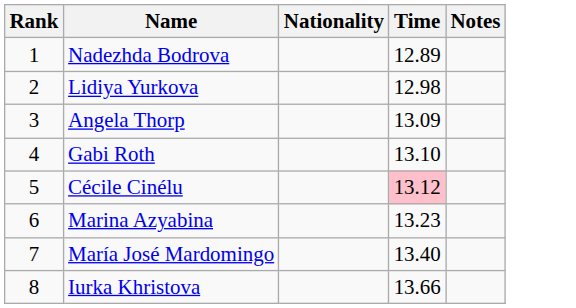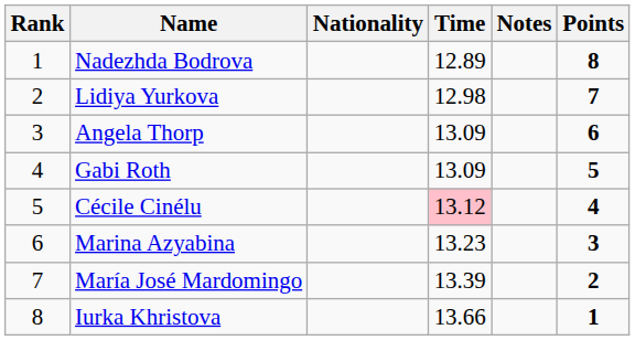+ column: Points | 8 | 7 | 6 | 5 | 4 | 3 | 2 | 1
Gabi Roth | Time: 13.10 -> 13.09
María José Mardomingo | Time: 13.40 -> 13.39
